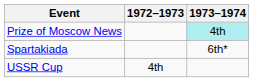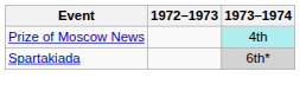Spartakiada | 1973–1974: no background -> lightgrey background
- row: USSR Cup | 4th
